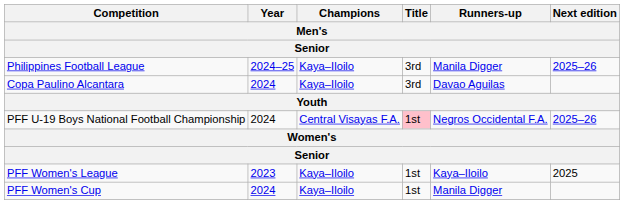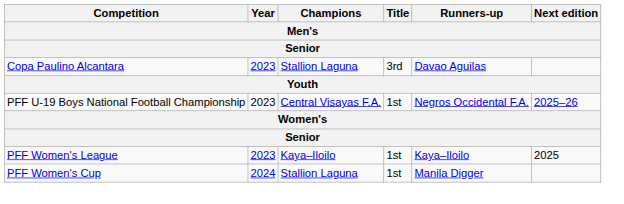- row: Philippines Football League | 2024–25 | Kaya–Iloilo | 3rd | Manila Digger | 2025–26
Copa Paulino Alcantara | Year: 2024 -> 2023
Copa Paulino Alcantara | Champions: Kaya–Iloilo -> Stallion Laguna
PFF U-19 Boys National Football Championship | Year: 2024 -> 2023
PFF U-19 Boys National Football Championship | Title: pink background -> no background
PFF Women's Cup | Champions: Kaya–Iloilo -> Stallion Laguna
